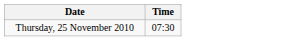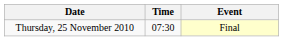+ column: Event | Final
